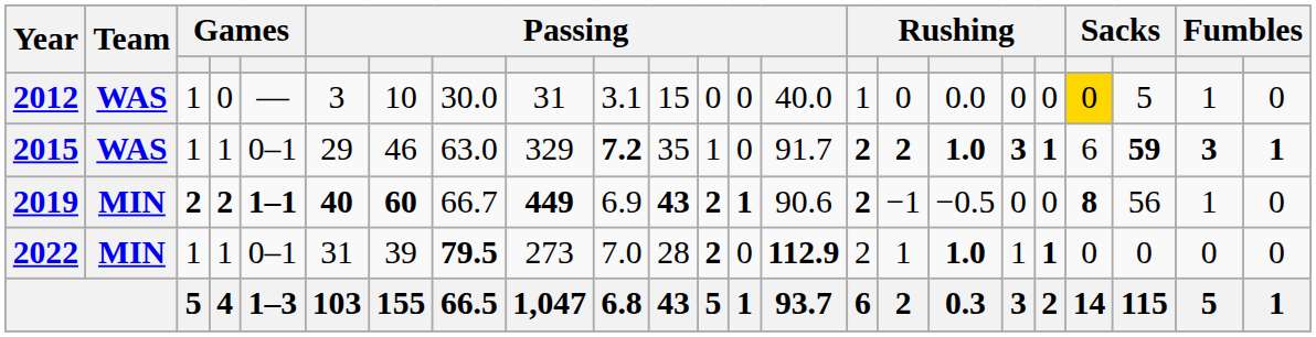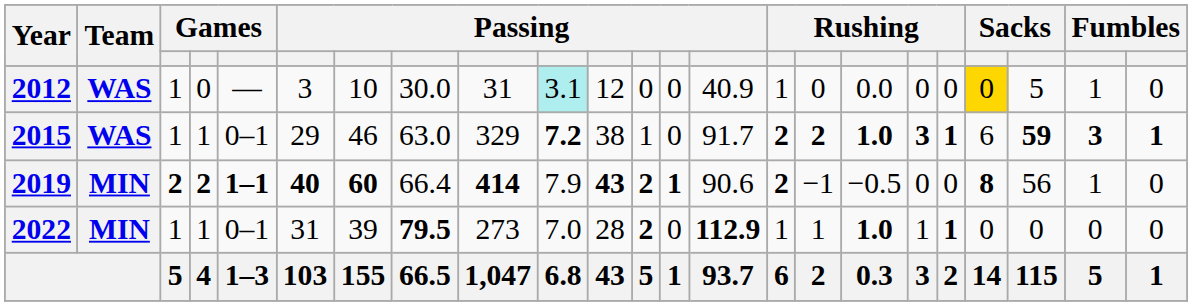2012 | column 10: no background -> paleturquoise background
2012 | column 11: 15 -> 12
2012 | column 14: 40.0 -> 40.9
2015 | column 11: 35 -> 38
2019 | column 8: 66.7 -> 66.4
2019 | column 9: 449 -> 414
2019 | column 10: 6.9 -> 7.9
2022 | column 15: 2 -> 1
